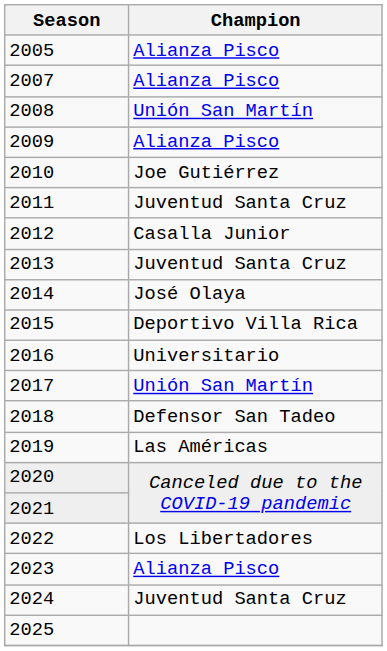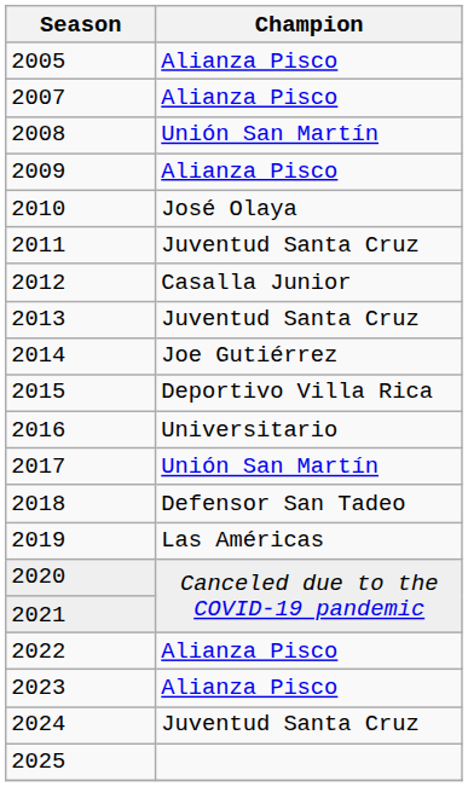2010 | Champion: Joe Gutiérrez -> José Olaya
2014 | Champion: José Olaya -> Joe Gutiérrez
2022 | Champion: Los Libertadores -> Alianza Pisco
